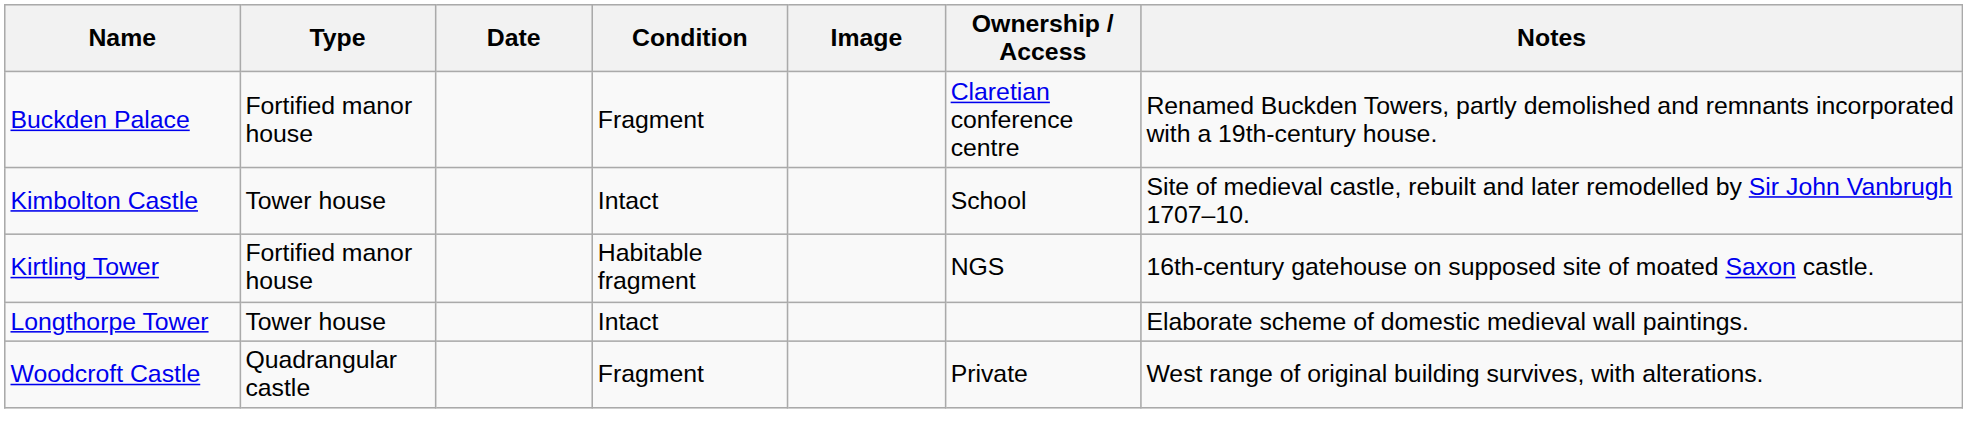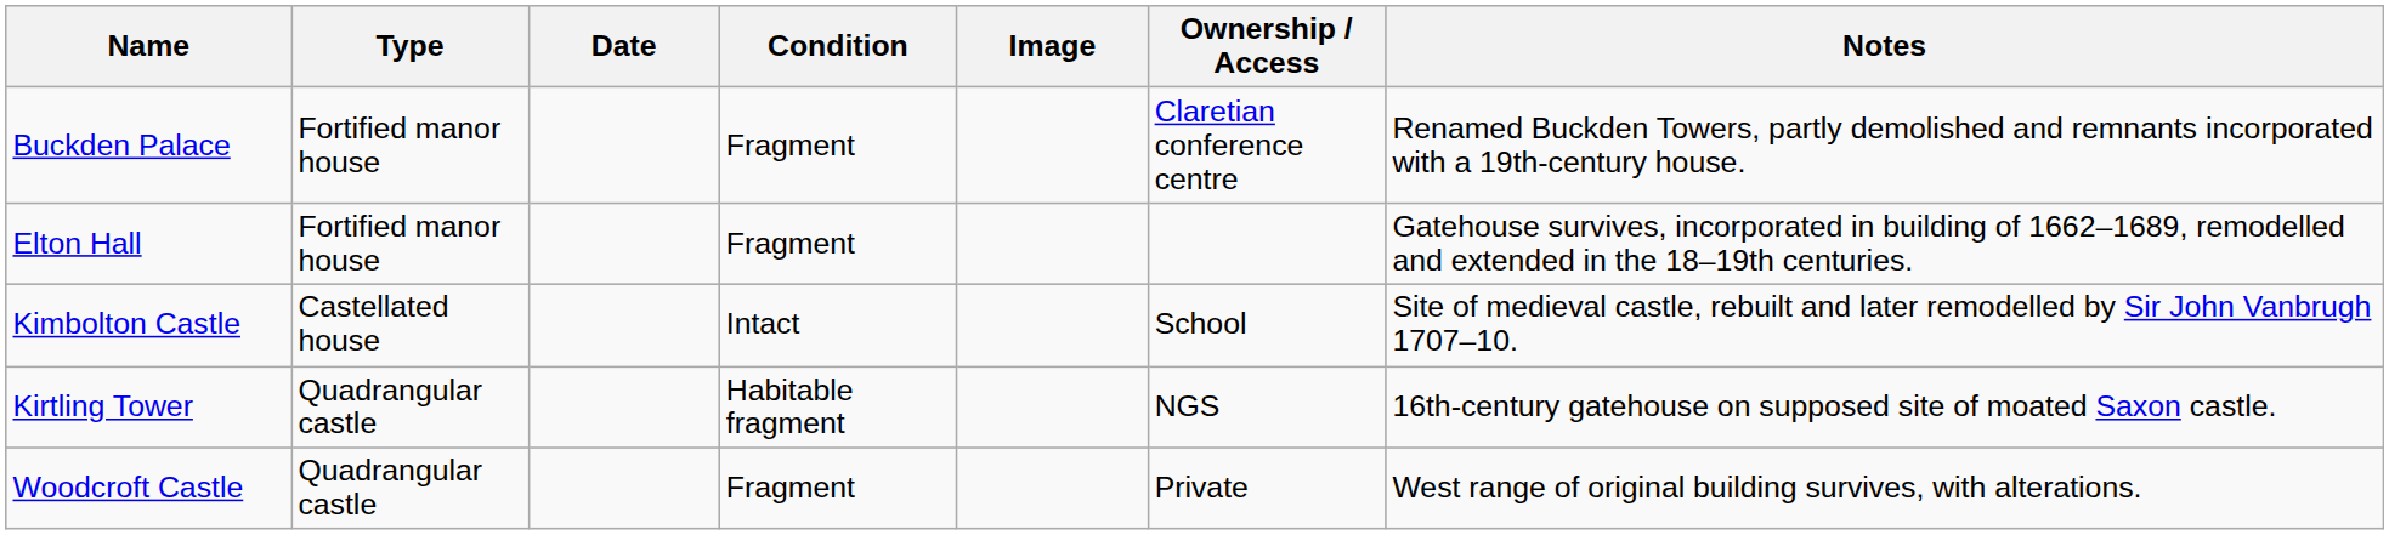+ row: Elton Hall | Fortified manor house | Fragment | Gatehouse survives, incorporated in building of 1662–1689, remodelled and extended in the 18–19th centuries.
Kimbolton Castle | Type: Tower house -> Castellated house
Kirtling Tower | Type: Fortified manor house -> Quadrangular castle
- row: Longthorpe Tower | Tower house | Intact | Elaborate scheme of domestic medieval wall paintings.
